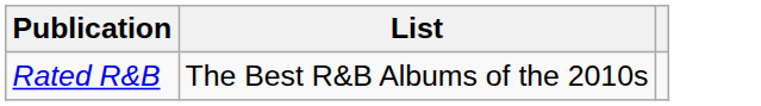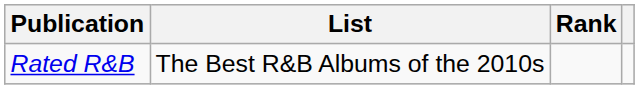+ column: Rank
